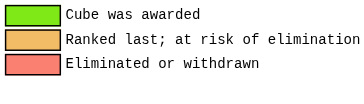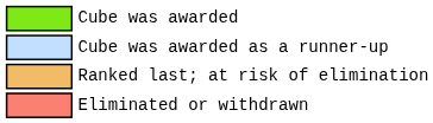+ row: Cube was awarded as a runner-up
